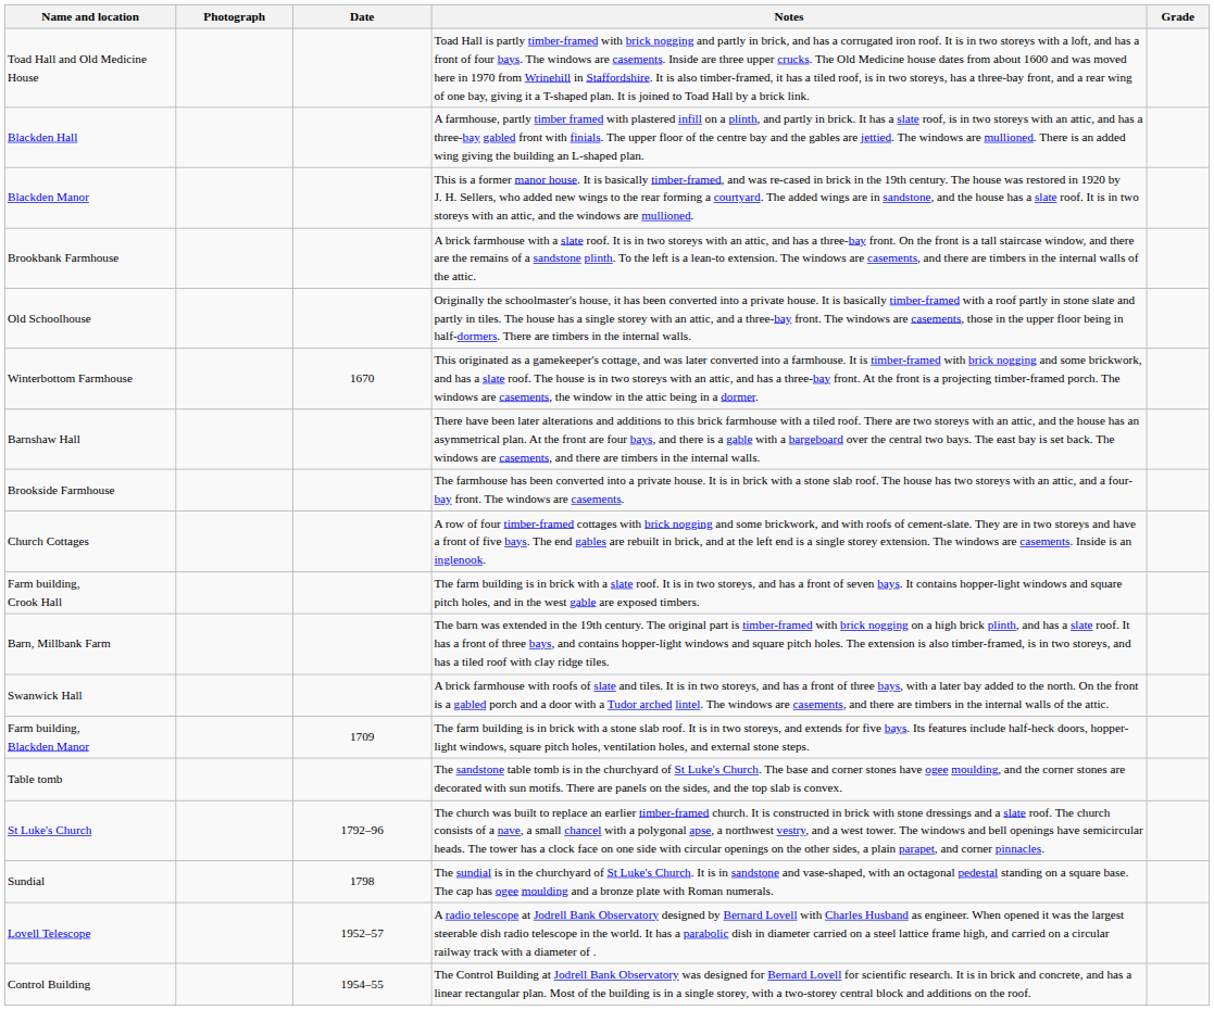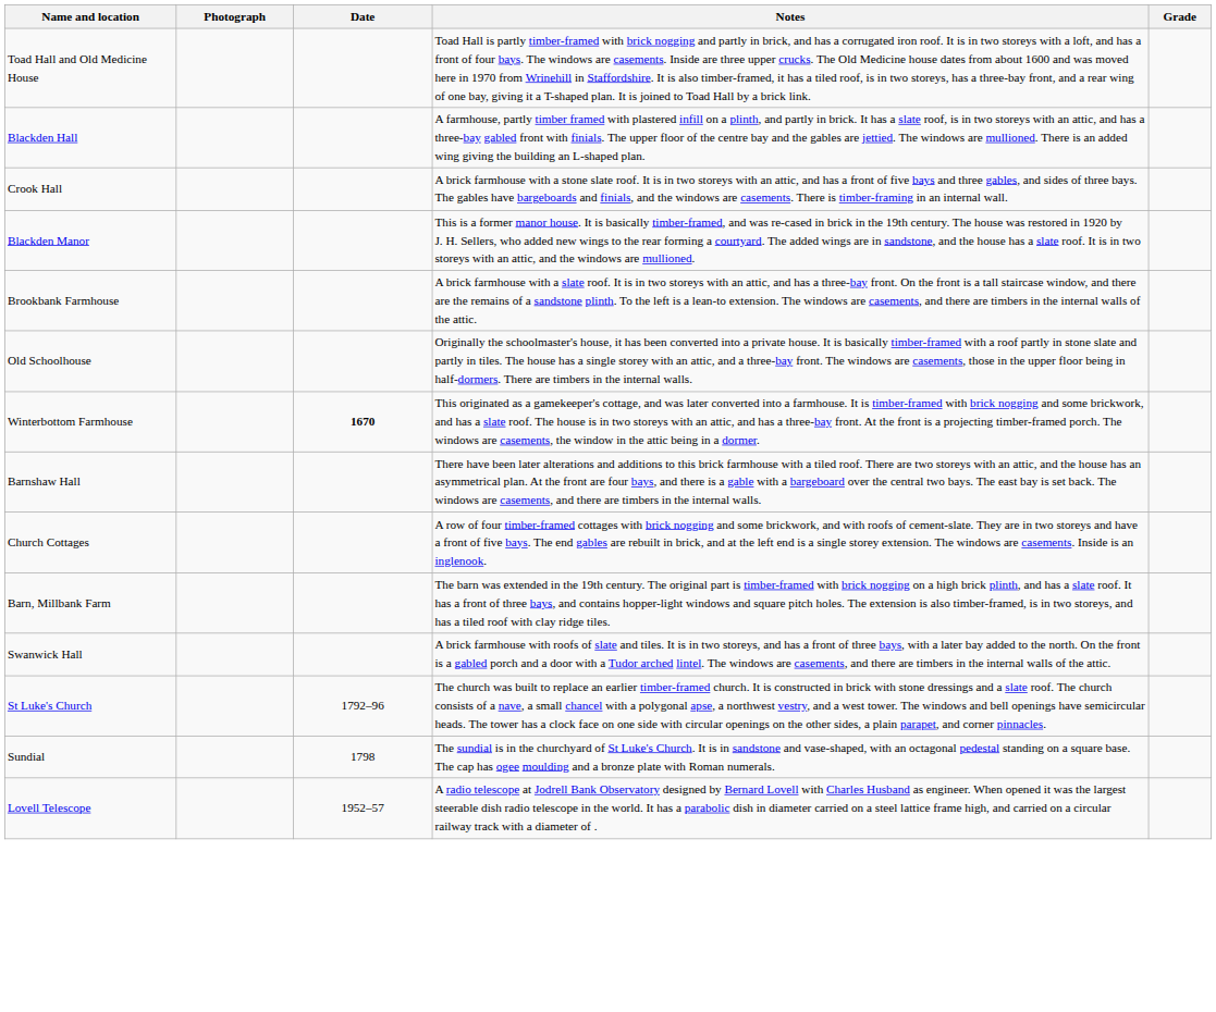+ row: Crook Hall | A brick farmhouse with a stone slate roof. It is in two storeys with an attic, and has a front of five bays and three gables, and sides of three bays. The gables have bargeboards and finials, and the windows are casements. There is timber-framing in an internal wall.
Winterbottom Farmhouse | Date: normal -> bold
- row: Brookside Farmhouse | The farmhouse has been converted into a private house. It is in brick with a stone slab roof. The house has two storeys with an attic, and a four-bay front. The windows are casements.
- row: Farm building, Crook Hall | The farm building is in brick with a slate roof. It is in two storeys, and has a front of seven bays. It contains hopper-light windows and square pitch holes, and in the west gable are exposed timbers.
- row: Farm building, Blackden Manor | 1709 | The farm building is in brick with a stone slab roof. It is in two storeys, and extends for five bays. Its features include half-heck doors, hopper-light windows, square pitch holes, ventilation holes, and external stone steps.
- row: Table tomb | The sandstone table tomb is in the churchyard of St Luke's Church. The base and corner stones have ogee moulding, and the corner stones are decorated with sun motifs. There are panels on the sides, and the top slab is convex.
- row: Control Building | 1954–55 | The Control Building at Jodrell Bank Observatory was designed for Bernard Lovell for scientific research. It is in brick and concrete, and has a linear rectangular plan. Most of the building is in a single storey, with a two-storey central block and additions on the roof.
